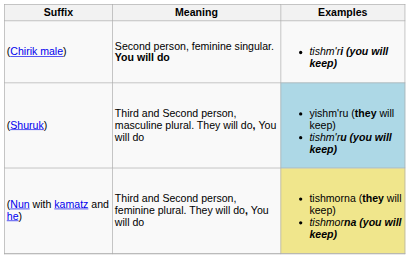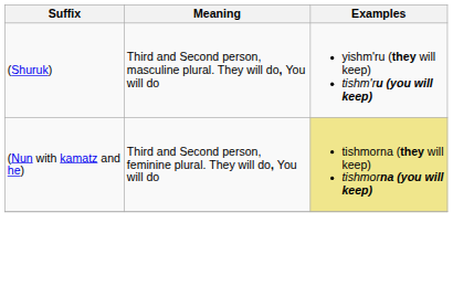- row: (Chirik male) | Second person, feminine singular. You will do | tishm'ri (you will keep)
(Shuruk) | Examples: lightblue background -> no background
